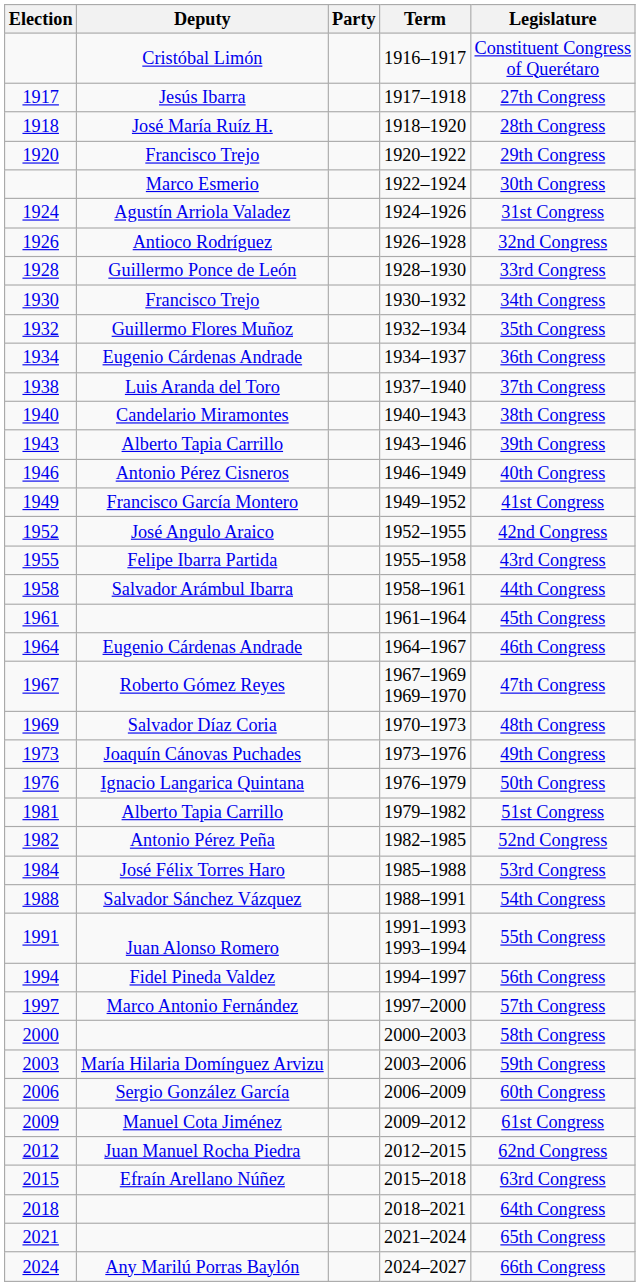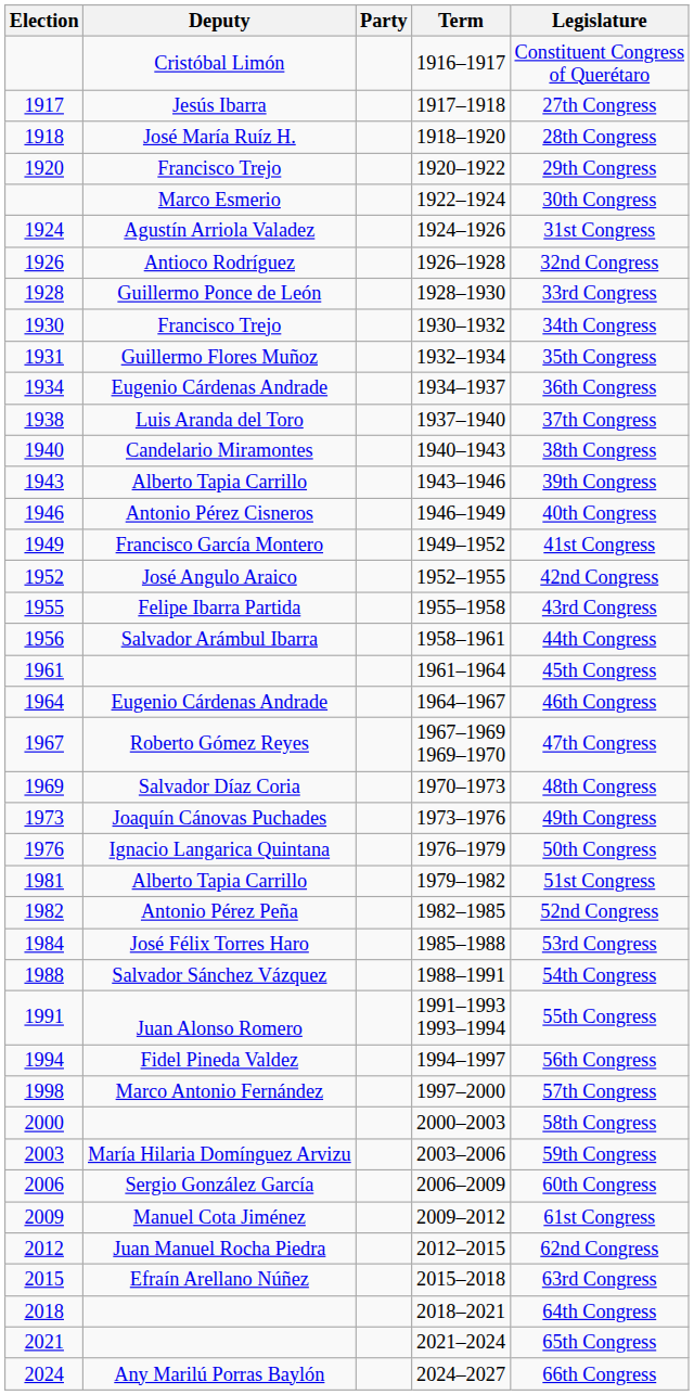1932–1934 | Election: 1932 -> 1931
1958–1961 | Election: 1958 -> 1956
1997–2000 | Election: 1997 -> 1998
